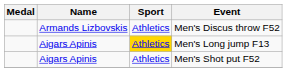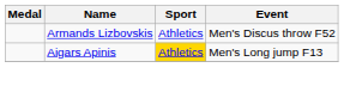- row: Aigars Apinis | Athletics | Men's Shot put F52
